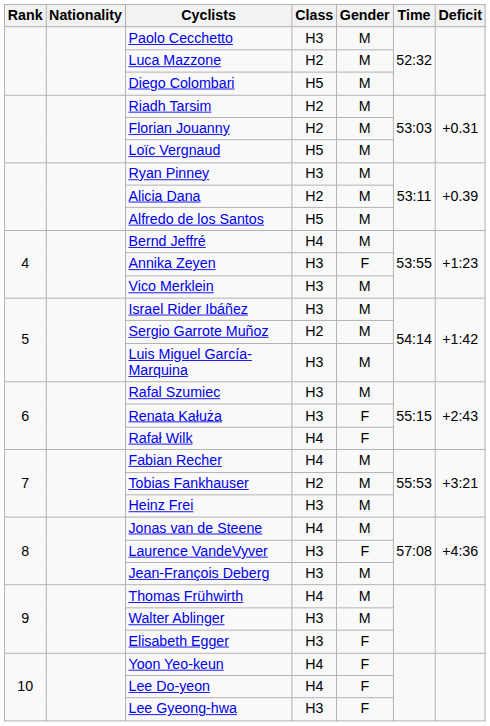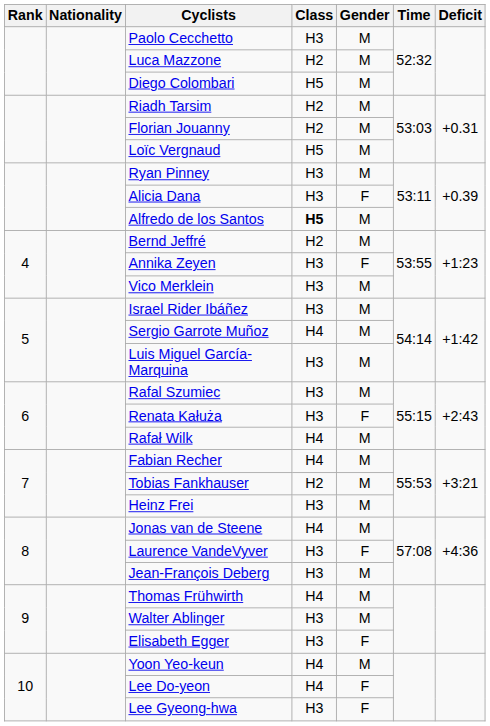Alicia Dana | Class: H2 -> H3
Alicia Dana | Gender: M -> F
Alfredo de los Santos | Class: normal -> bold
Bernd Jeffré | Class: H4 -> H2
Sergio Garrote Muñoz | Class: H2 -> H4
Rafał Wilk | Gender: F -> M
Yoon Yeo-keun | Gender: F -> M
